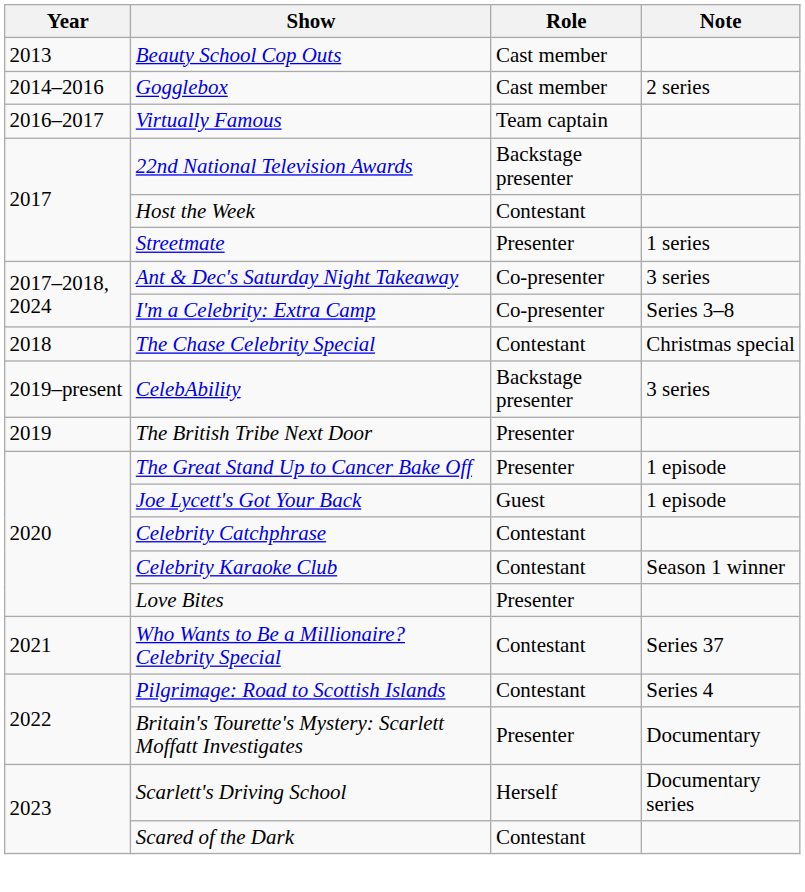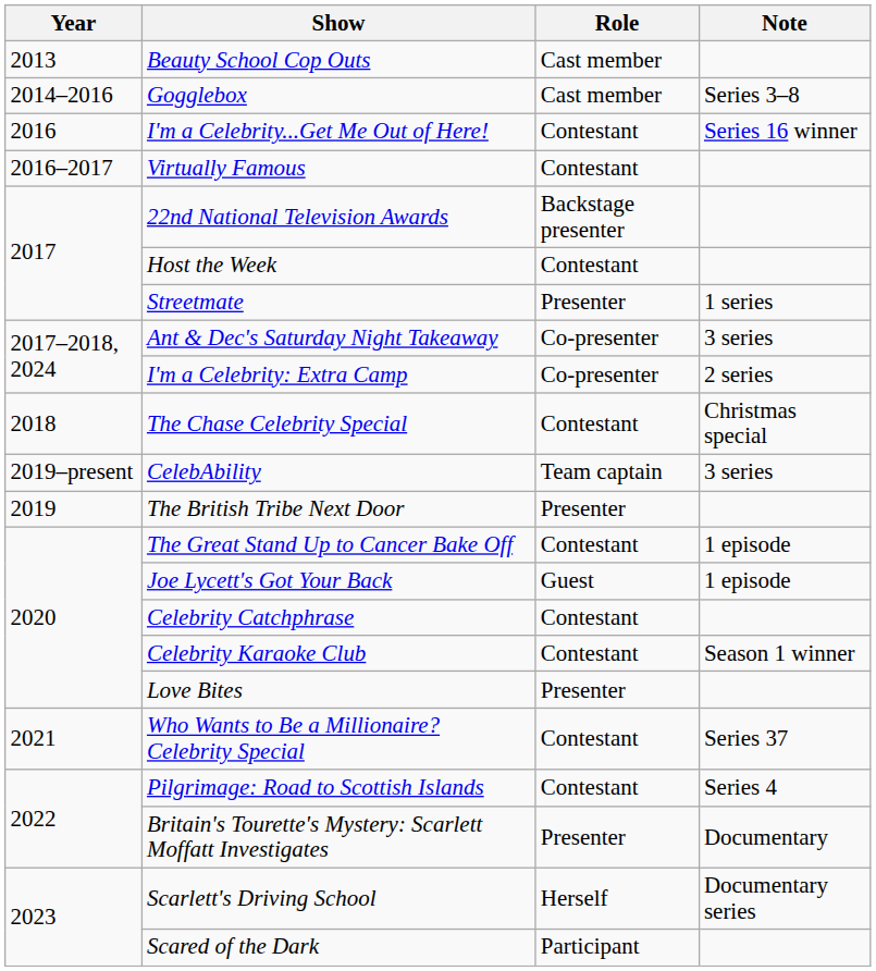Gogglebox | Note: 2 series -> Series 3–8
+ row: 2016 | I'm a Celebrity...Get Me Out of Here! | Contestant | Series 16 winner
Virtually Famous | Role: Team captain -> Contestant
I'm a Celebrity: Extra Camp | Note: Series 3–8 -> 2 series
CelebAbility | Role: Backstage presenter -> Team captain
The Great Stand Up to Cancer Bake Off | Role: Presenter -> Contestant
Scared of the Dark | Role: Contestant -> Participant
